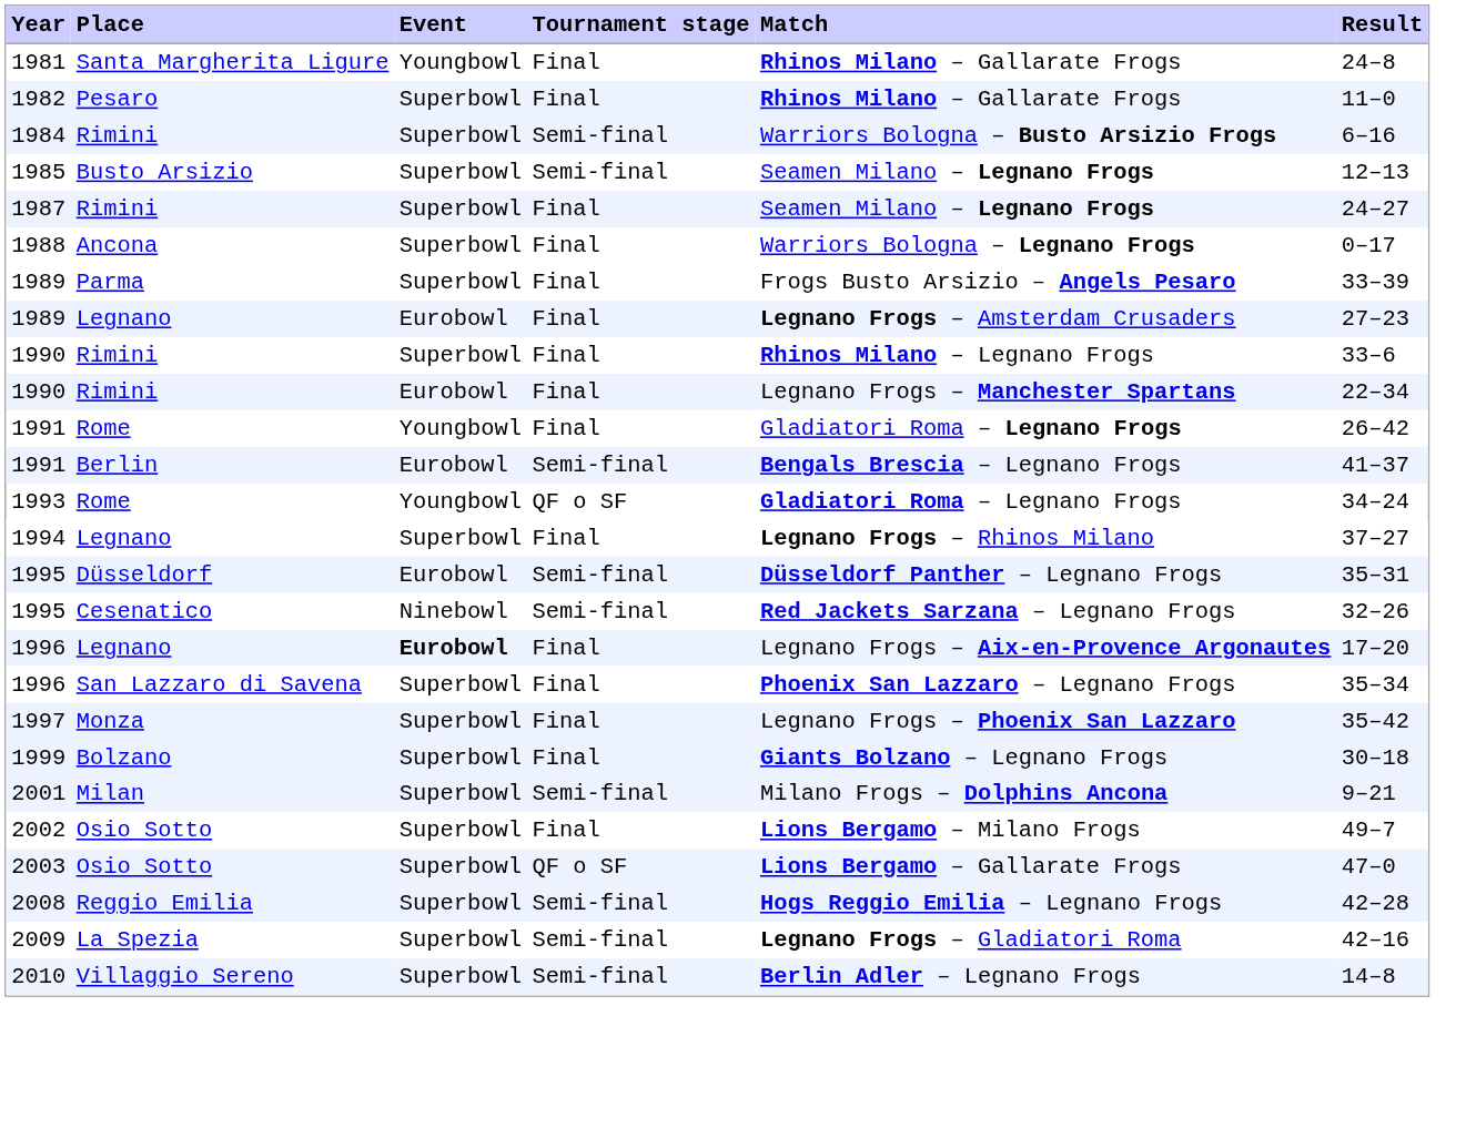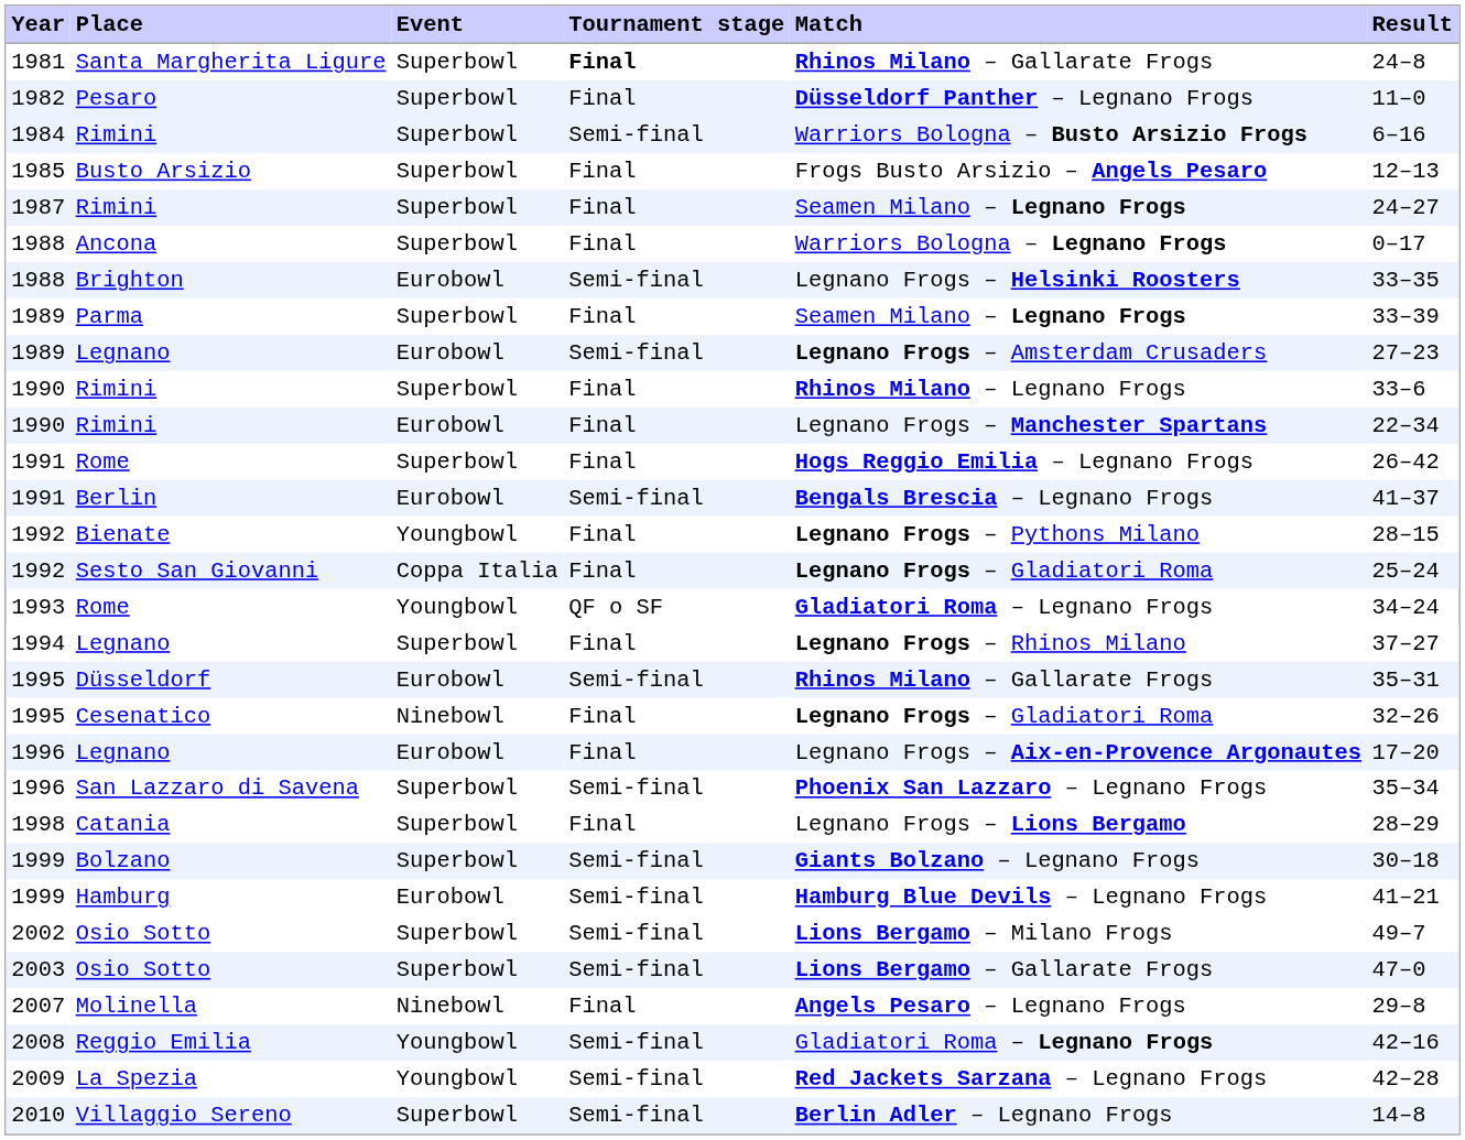Santa Margherita Ligure | Event: Youngbowl -> Superbowl
Santa Margherita Ligure | Tournament stage: normal -> bold
Pesaro | Match: Rhinos Milano – Gallarate Frogs -> Düsseldorf Panther – Legnano Frogs
Busto Arsizio | Tournament stage: Semi-final -> Final
Busto Arsizio | Match: Seamen Milano – Legnano Frogs -> Frogs Busto Arsizio – Angels Pesaro
+ row: 1988 | Brighton | Eurobowl | Semi-final | Legnano Frogs – Helsinki Roosters | 33–35
Parma | Match: Frogs Busto Arsizio – Angels Pesaro -> Seamen Milano – Legnano Frogs
1989 / Legnano | Tournament stage: Final -> Semi-final
1991 / Rome | Event: Youngbowl -> Superbowl
1991 / Rome | Match: Gladiatori Roma – Legnano Frogs -> Hogs Reggio Emilia – Legnano Frogs
+ row: 1992 | Bienate | Youngbowl | Final | Legnano Frogs – Pythons Milano | 28–15
+ row: 1992 | Sesto San Giovanni | Coppa Italia | Final | Legnano Frogs – Gladiatori Roma | 25–24
Düsseldorf | Match: Düsseldorf Panther – Legnano Frogs -> Rhinos Milano – Gallarate Frogs
Cesenatico | Tournament stage: Semi-final -> Final
Cesenatico | Match: Red Jackets Sarzana – Legnano Frogs -> Legnano Frogs – Gladiatori Roma
1996 / Legnano | Event: bold -> normal
San Lazzaro di Savena | Tournament stage: Final -> Semi-final
- row: 1997 | Monza | Superbowl | Final | Legnano Frogs – Phoenix San Lazzaro | 35–42
+ row: 1998 | Catania | Superbowl | Final | Legnano Frogs – Lions Bergamo | 28–29
Bolzano | Tournament stage: Final -> Semi-final
+ row: 1999 | Hamburg | Eurobowl | Semi-final | Hamburg Blue Devils – Legnano Frogs | 41–21
- row: 2001 | Milan | Superbowl | Semi-final | Milano Frogs – Dolphins Ancona | 9–21
2002 / Osio Sotto | Tournament stage: Final -> Semi-final
2003 / Osio Sotto | Tournament stage: QF o SF -> Semi-final
+ row: 2007 | Molinella | Ninebowl | Final | Angels Pesaro – Legnano Frogs | 29–8
Reggio Emilia | Event: Superbowl -> Youngbowl
Reggio Emilia | Match: Hogs Reggio Emilia – Legnano Frogs -> Gladiatori Roma – Legnano Frogs
Reggio Emilia | Result: 42–28 -> 42–16
La Spezia | Event: Superbowl -> Youngbowl
La Spezia | Match: Legnano Frogs – Gladiatori Roma -> Red Jackets Sarzana – Legnano Frogs
La Spezia | Result: 42–16 -> 42–28
